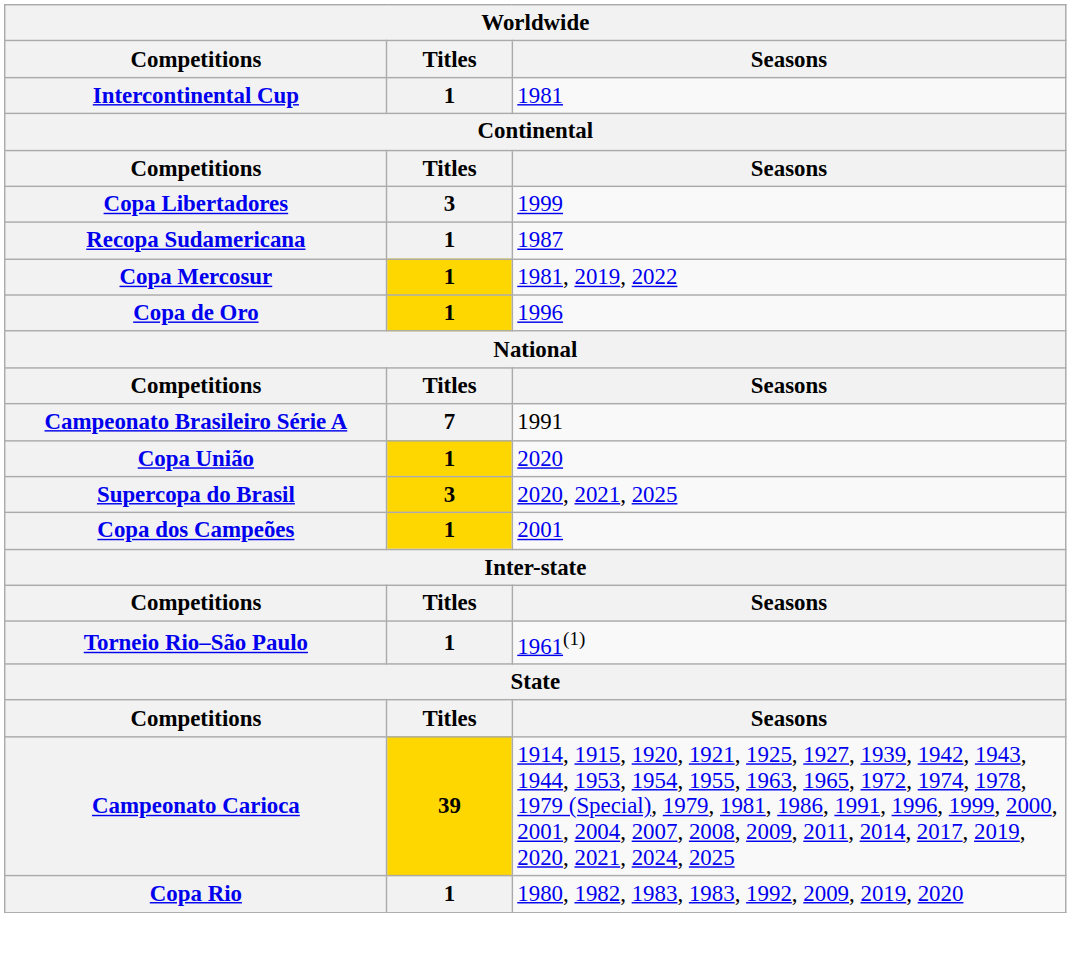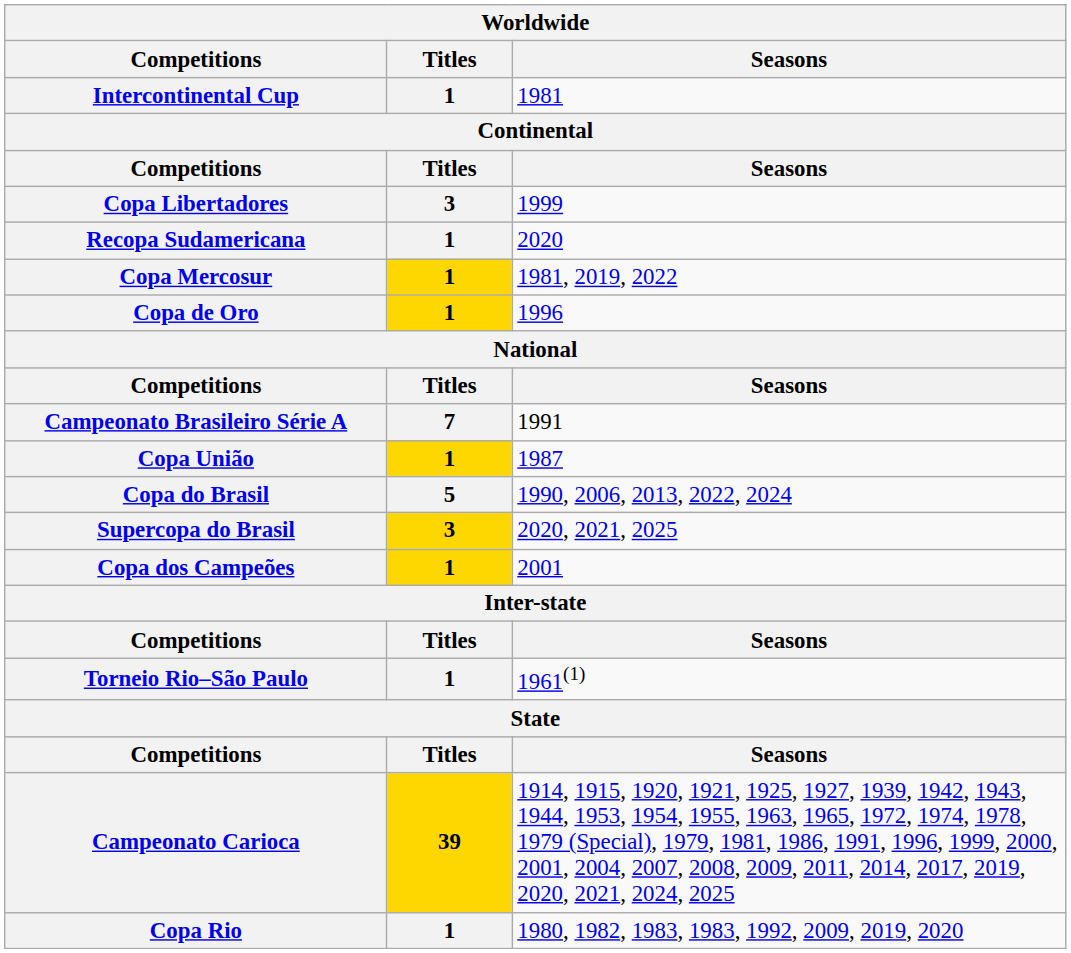Recopa Sudamericana | Seasons: 1987 -> 2020
Copa União | Seasons: 2020 -> 1987
+ row: Copa do Brasil | 5 | 1990, 2006, 2013, 2022, 2024
